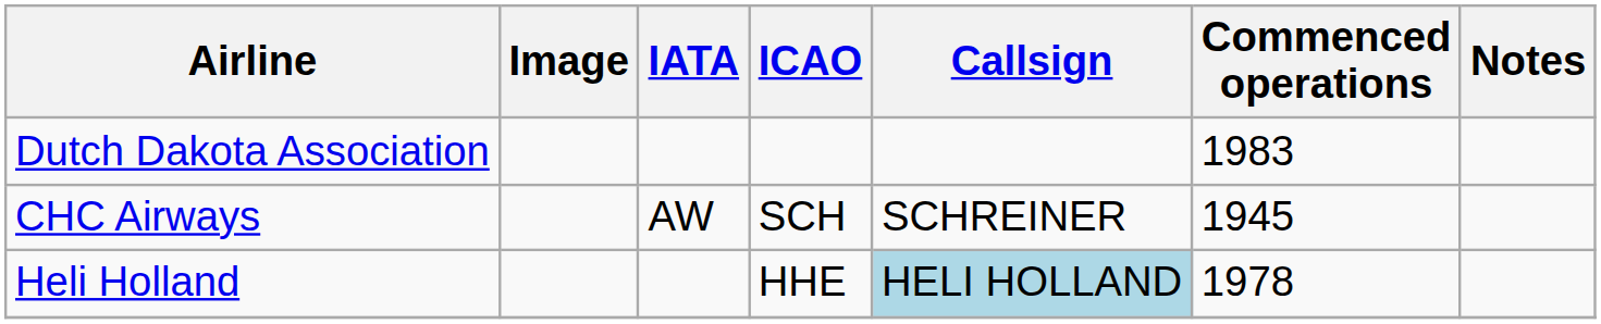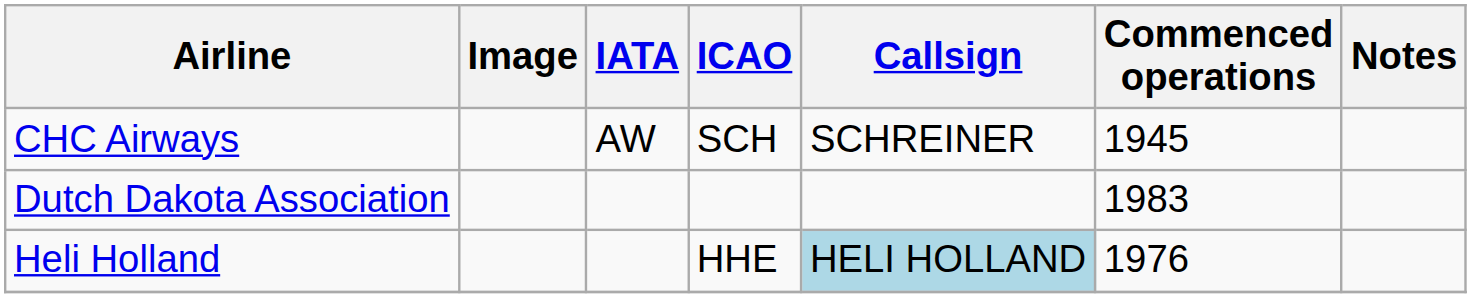rows swapped: CHC Airways <-> Dutch Dakota Association
Heli Holland | Commenced operations: 1978 -> 1976
